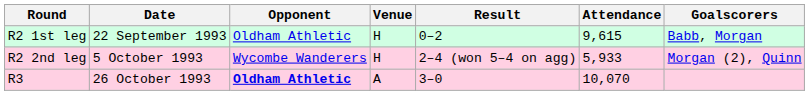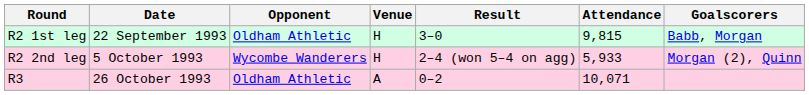R2 1st leg | Result: 0–2 -> 3–0
R2 1st leg | Attendance: 9,615 -> 9,815
R3 | Opponent: bold -> normal
R3 | Result: 3–0 -> 0–2
R3 | Attendance: 10,070 -> 10,071
